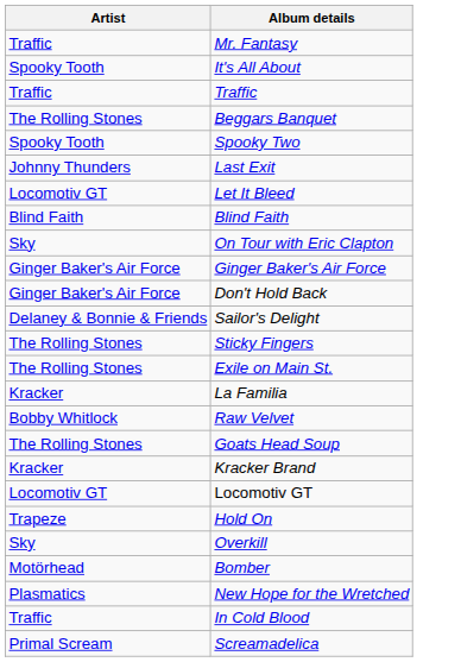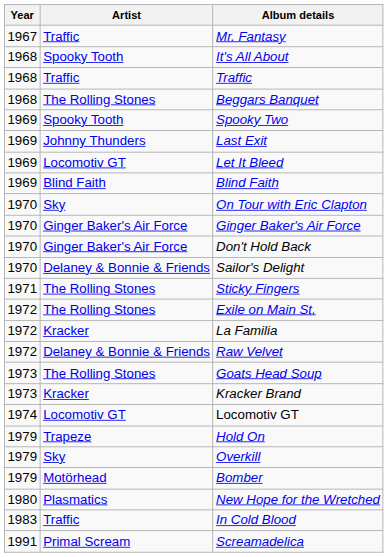+ column: Year | 1967 | 1968 | 1968 | 1968 | 1969 | 1969 | 1969 | 1969 | 1970 | 1970 | 1970 | 1970 | 1971 | 1972 | 1972 | 1972 | 1973 | 1973 | 1974 | 1979 | 1979 | 1979 | 1980 | 1983 | 1991
Raw Velvet | Artist: Bobby Whitlock -> Delaney & Bonnie & Friends
